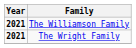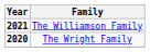The Wright Family | Year: 2021 -> 2020
